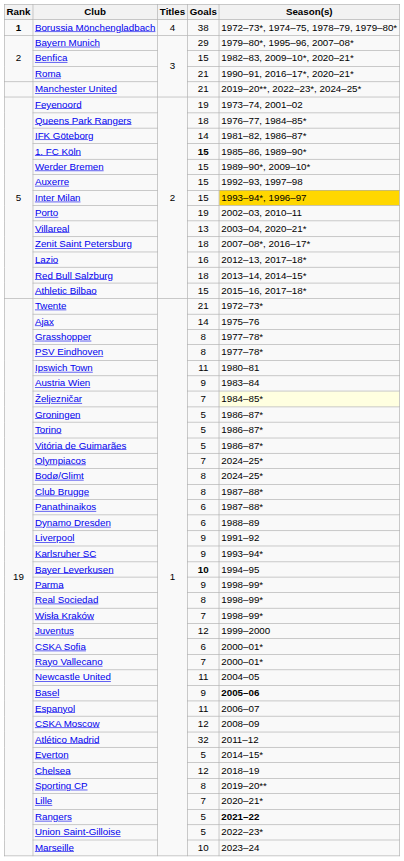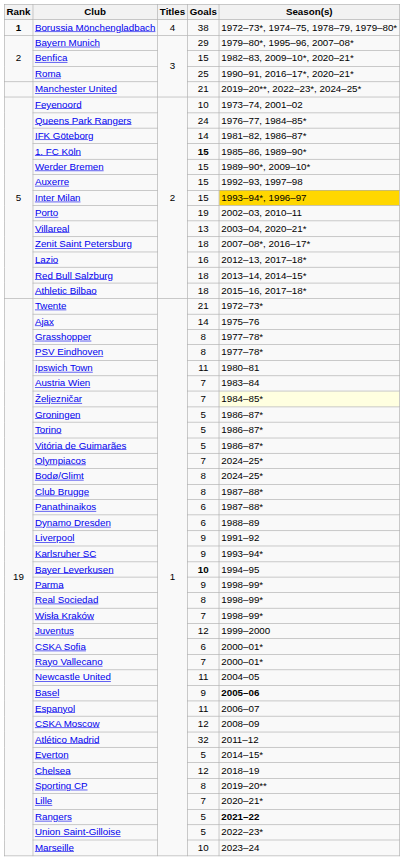Roma | Goals: 21 -> 25
Feyenoord | Goals: 19 -> 10
Queens Park Rangers | Goals: 18 -> 24
Athletic Bilbao | Goals: 15 -> 18
Austria Wien | Goals: 9 -> 7
